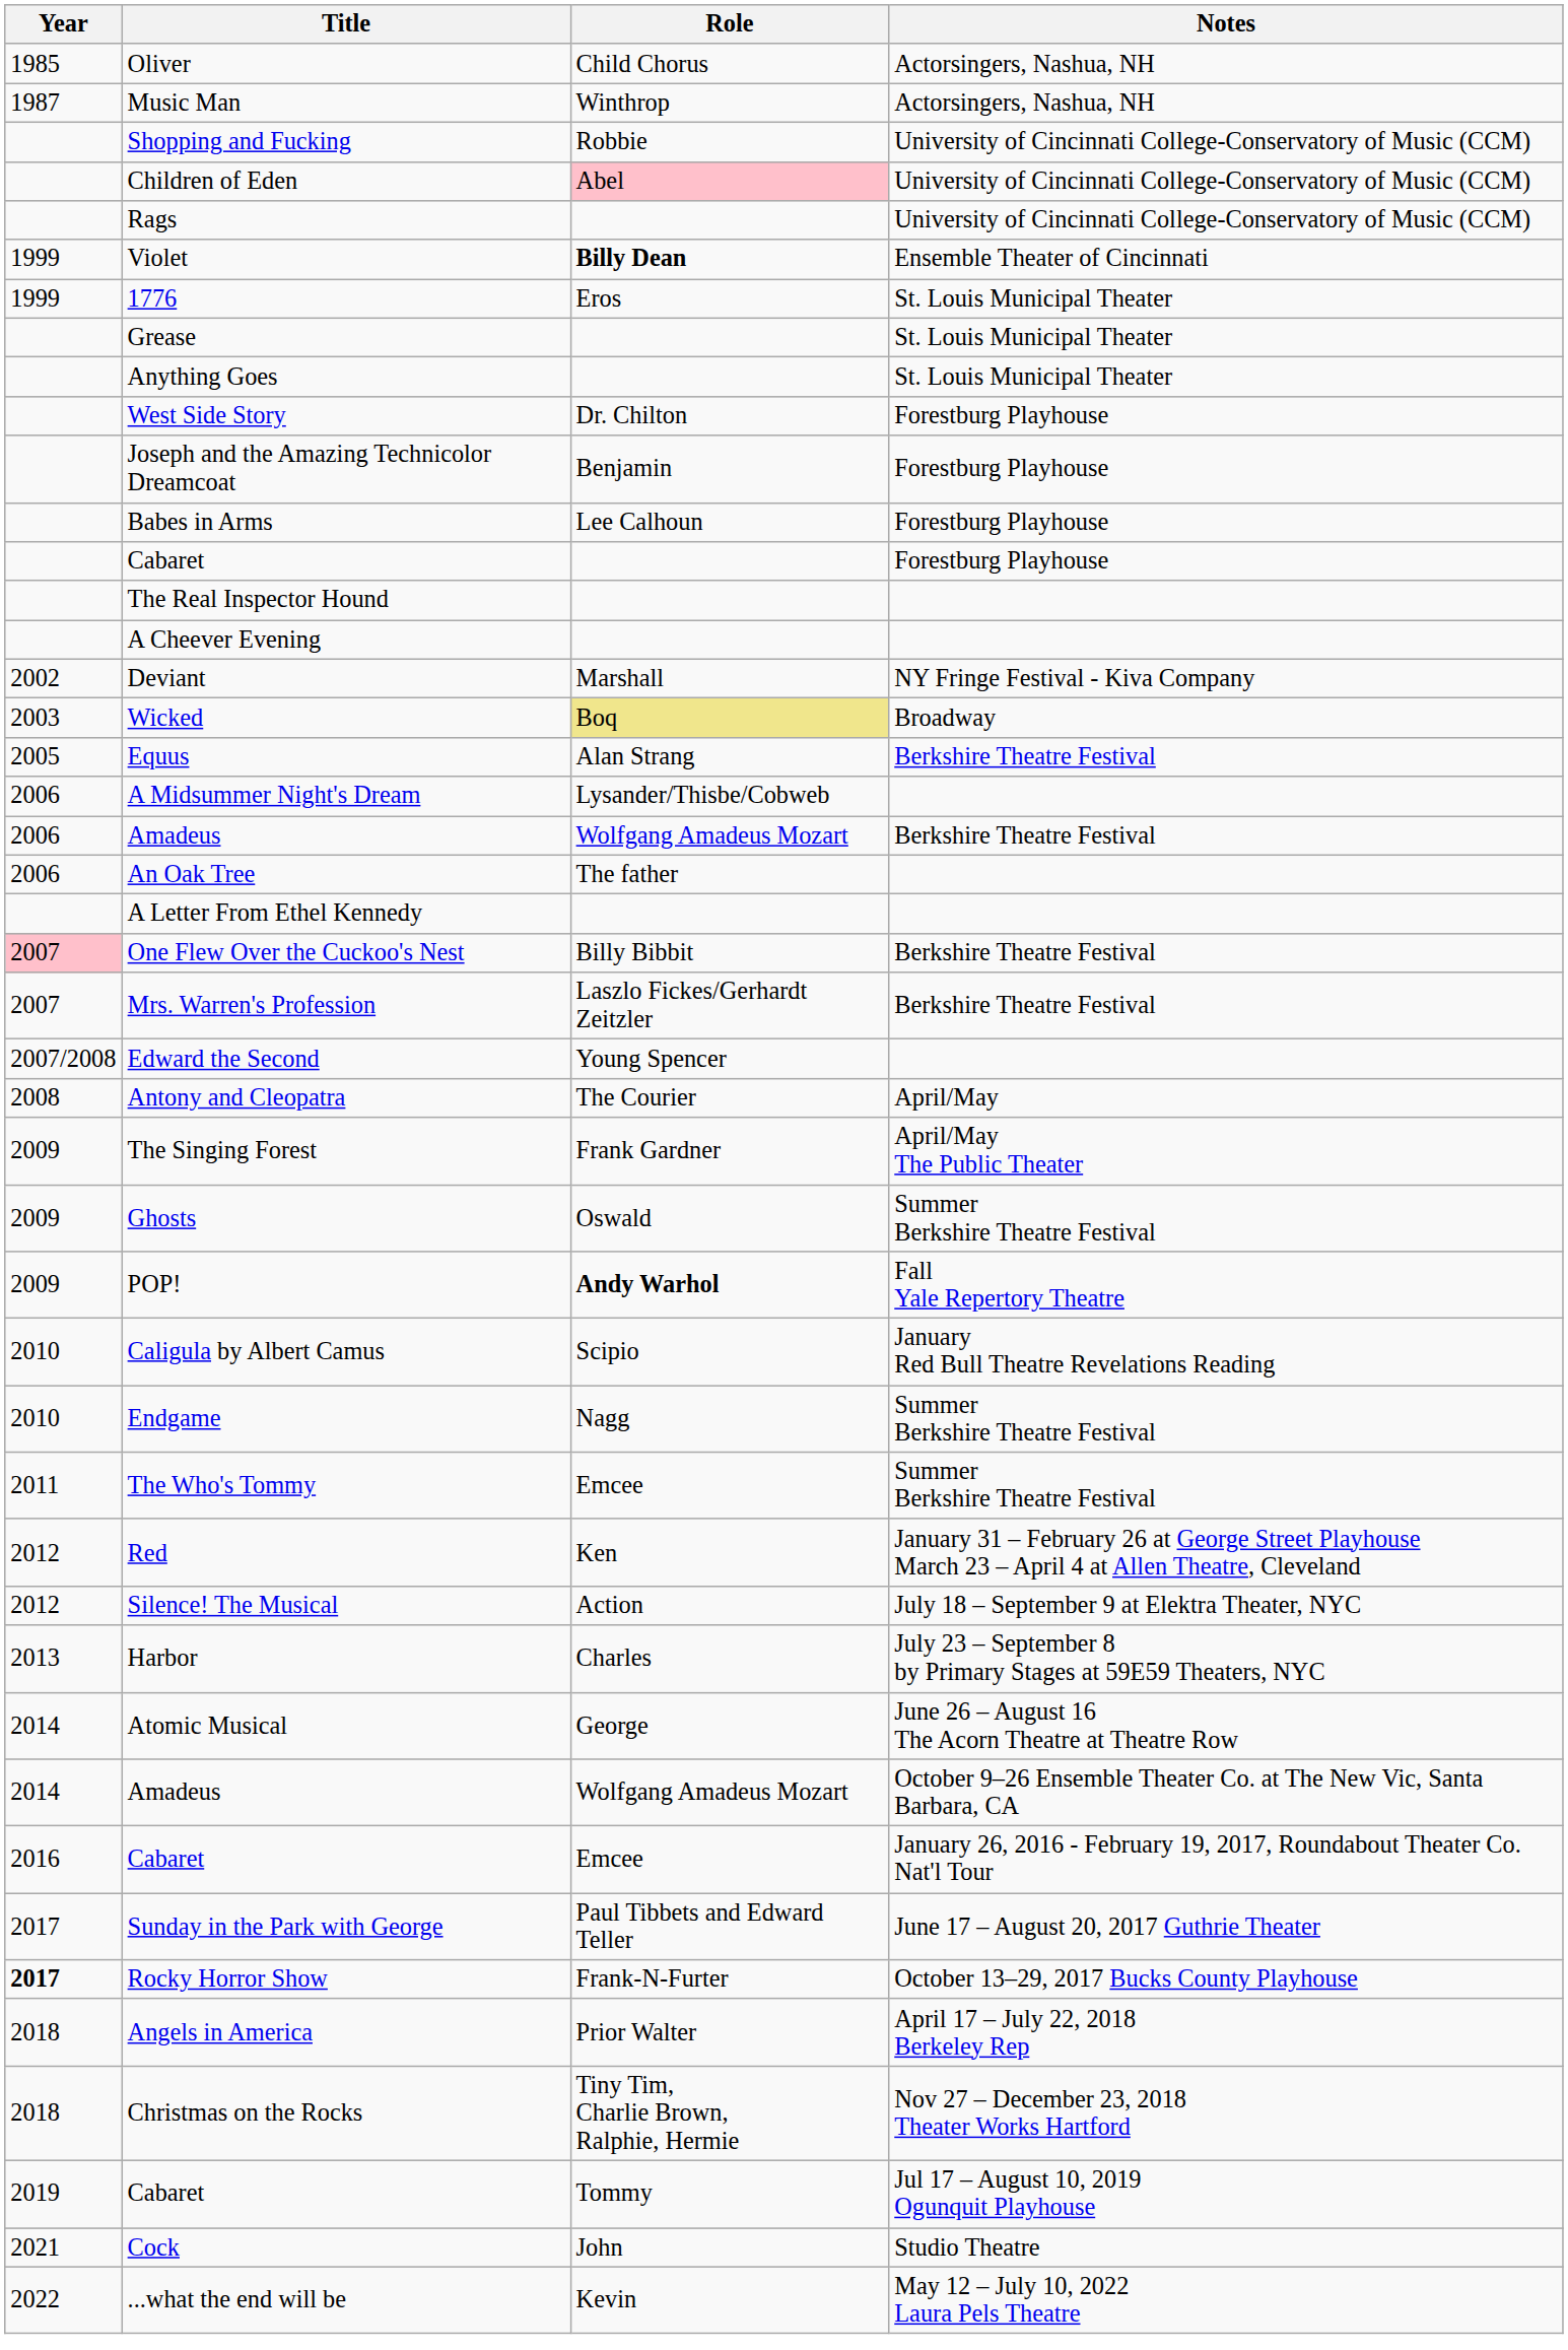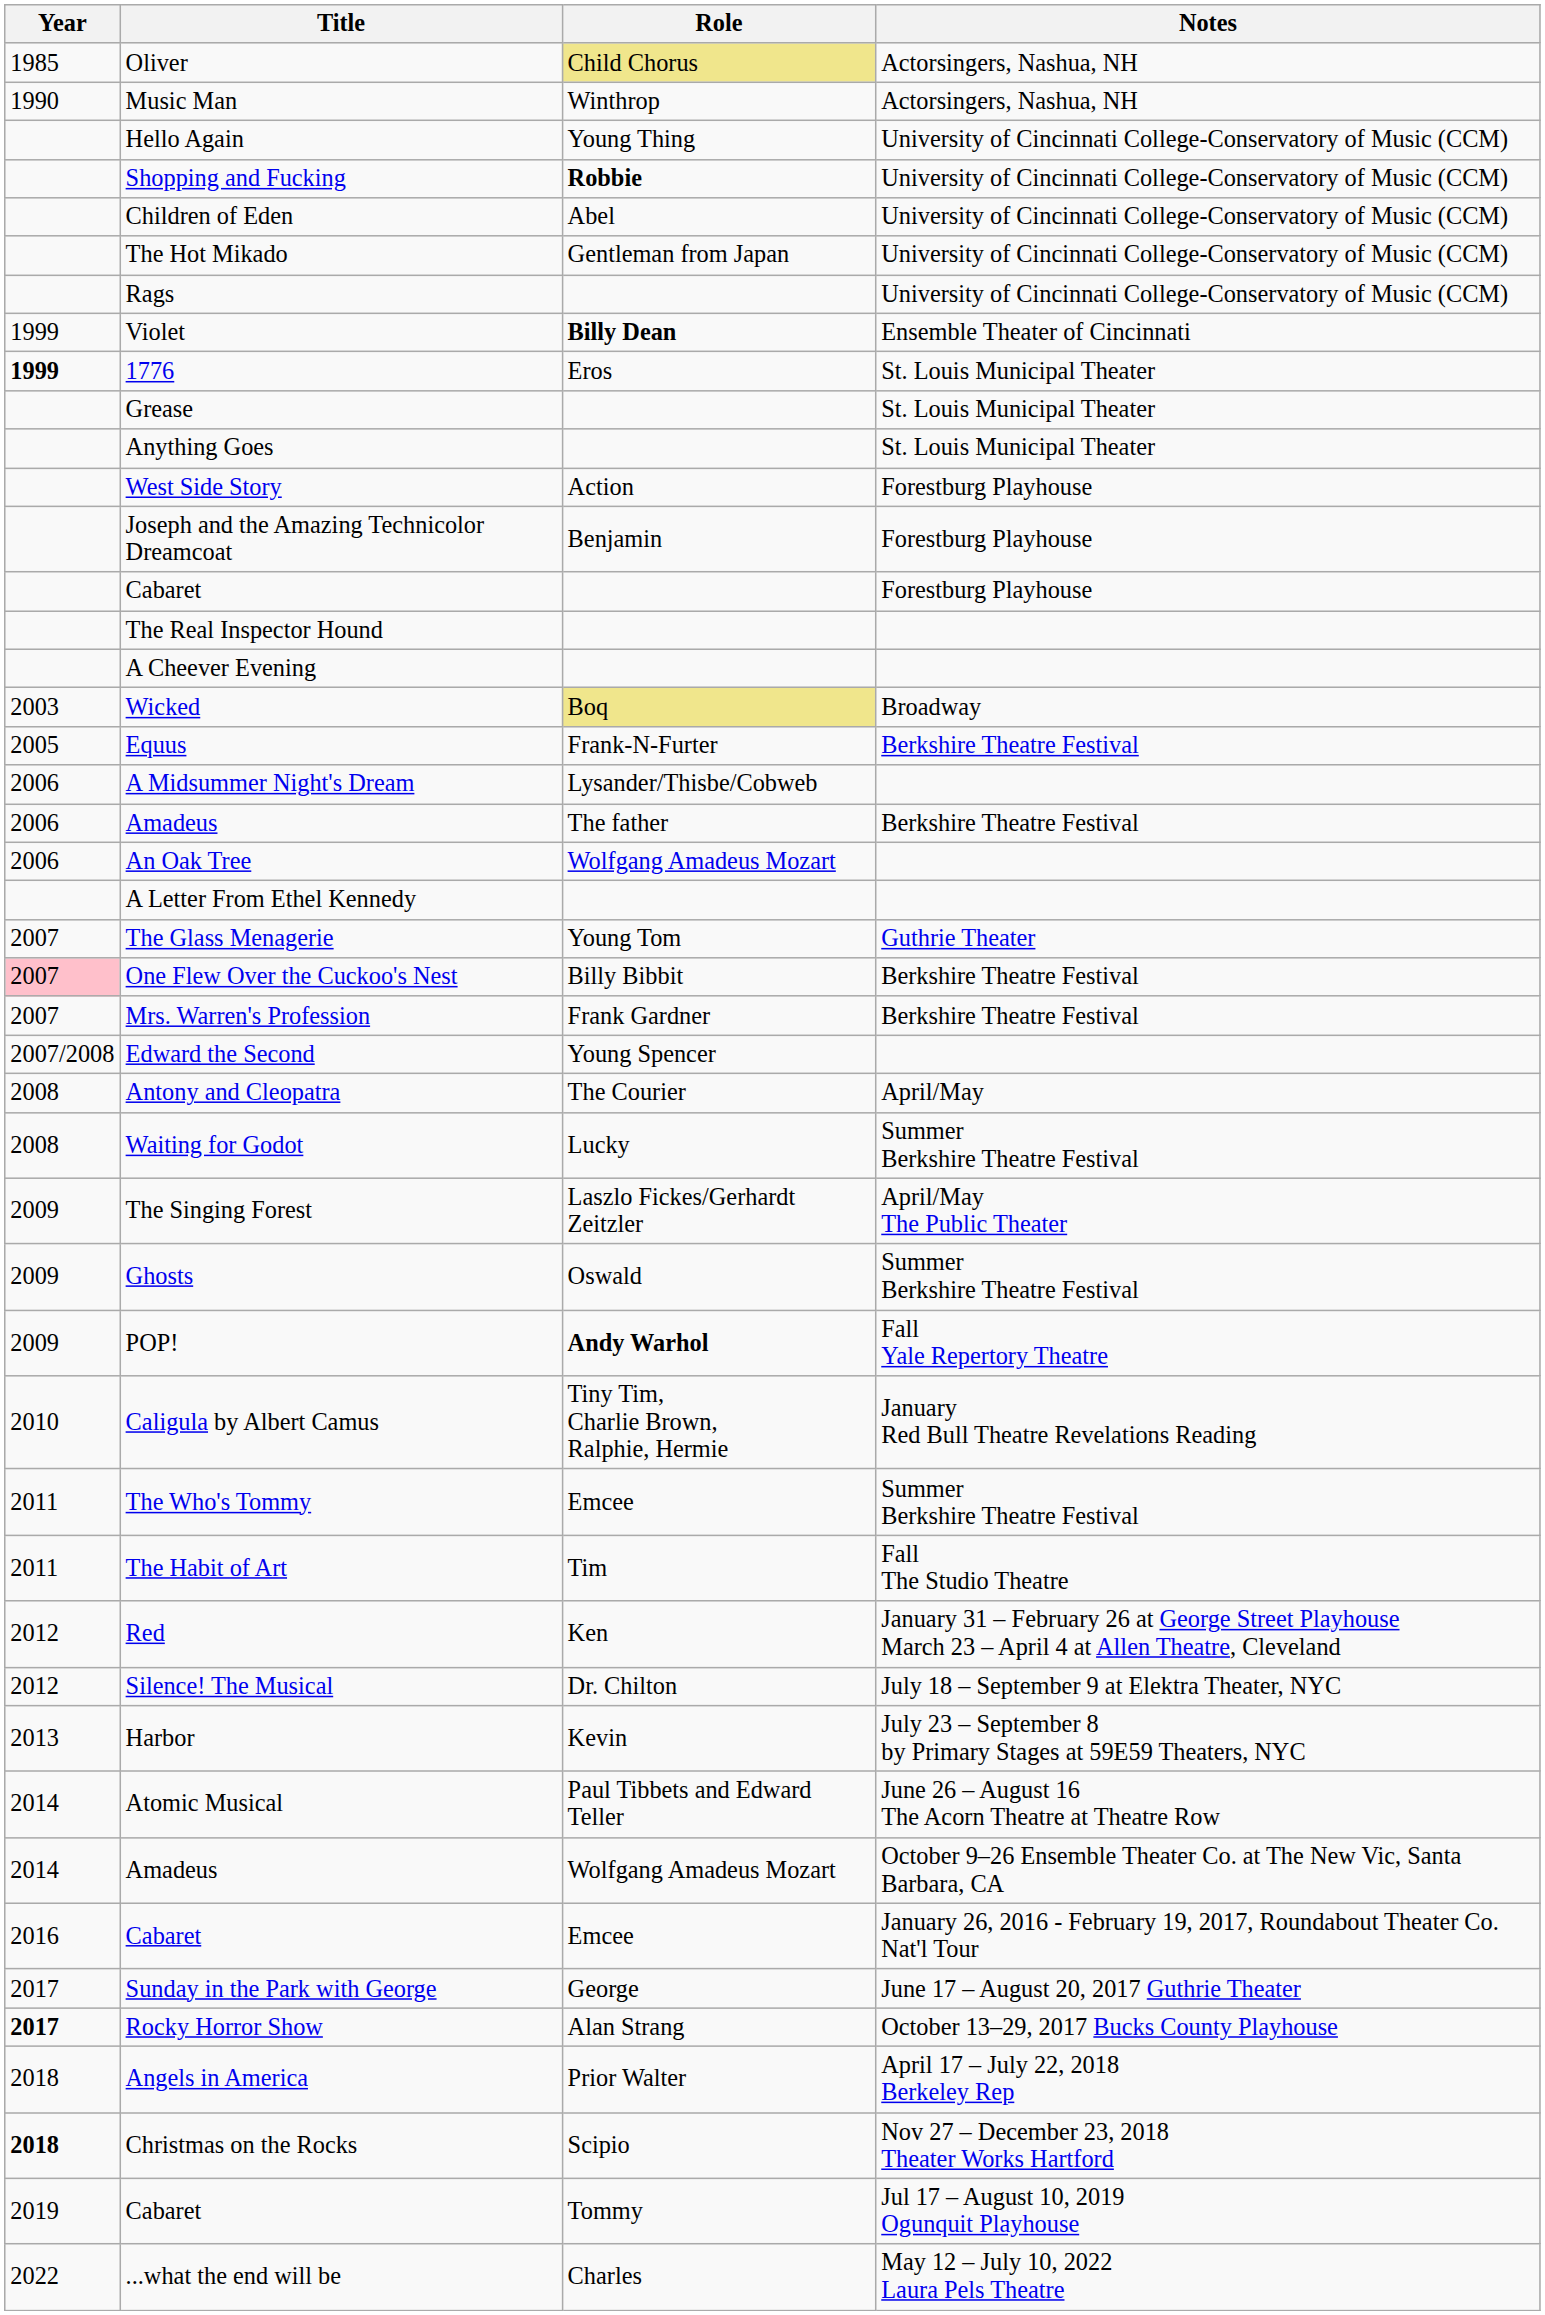Oliver | Role: no background -> khaki background
Music Man | Year: 1987 -> 1990
+ row: Hello Again | Young Thing | University of Cincinnati College-Conservatory of Music (CCM)
Shopping and Fucking | Role: normal -> bold
Children of Eden | Role: pink background -> no background
+ row: The Hot Mikado | Gentleman from Japan | University of Cincinnati College-Conservatory of Music (CCM)
1776 | Year: normal -> bold
West Side Story | Role: Dr. Chilton -> Action
- row: Babes in Arms | Lee Calhoun | Forestburg Playhouse
- row: 2002 | Deviant | Marshall | NY Fringe Festival - Kiva Company
Equus | Role: Alan Strang -> Frank-N-Furter
Amadeus / Berkshire Theatre Festival | Role: Wolfgang Amadeus Mozart -> The father
An Oak Tree | Role: The father -> Wolfgang Amadeus Mozart
+ row: 2007 | The Glass Menagerie | Young Tom | Guthrie Theater
Mrs. Warren's Profession | Role: Laszlo Fickes/Gerhardt Zeitzler -> Frank Gardner
+ row: 2008 | Waiting for Godot | Lucky | Summer Berkshire Theatre Festival
The Singing Forest | Role: Frank Gardner -> Laszlo Fickes/Gerhardt Zeitzler
Caligula by Albert Camus | Role: Scipio -> Tiny Tim, Charlie Brown, Ralphie, Hermie
- row: 2010 | Endgame | Nagg | Summer Berkshire Theatre Festival
+ row: 2011 | The Habit of Art | Tim | Fall The Studio Theatre
Silence! The Musical | Role: Action -> Dr. Chilton
Harbor | Role: Charles -> Kevin
Atomic Musical | Role: George -> Paul Tibbets and Edward Teller
Sunday in the Park with George | Role: Paul Tibbets and Edward Teller -> George
Rocky Horror Show | Role: Frank-N-Furter -> Alan Strang
Christmas on the Rocks | Year: normal -> bold
Christmas on the Rocks | Role: Tiny Tim, Charlie Brown, Ralphie, Hermie -> Scipio
- row: 2021 | Cock | John | Studio Theatre
...what the end will be | Role: Kevin -> Charles
